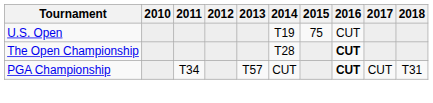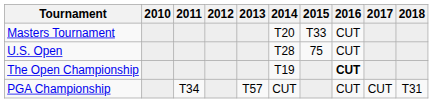+ row: Masters Tournament | T20 | T33 | CUT
U.S. Open | 2014: T19 -> T28
The Open Championship | 2014: T28 -> T19
PGA Championship | 2016: bold -> normal
